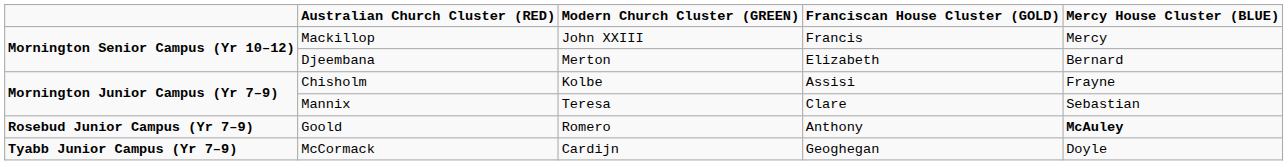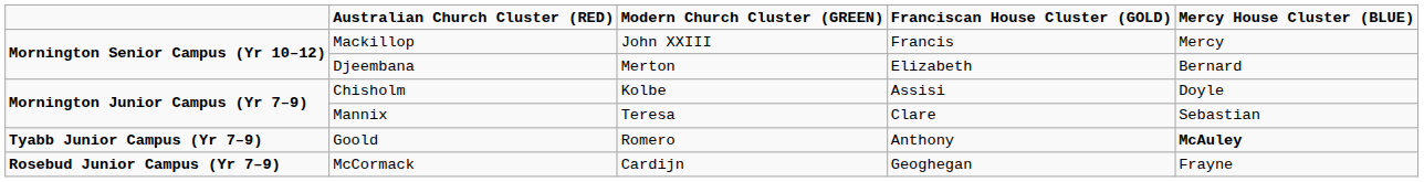Chisholm | Mercy House Cluster (BLUE): Frayne -> Doyle
Goold | column 1: Rosebud Junior Campus (Yr 7–9) -> Tyabb Junior Campus (Yr 7–9)
McCormack | column 1: Tyabb Junior Campus (Yr 7–9) -> Rosebud Junior Campus (Yr 7–9)
McCormack | Mercy House Cluster (BLUE): Doyle -> Frayne
